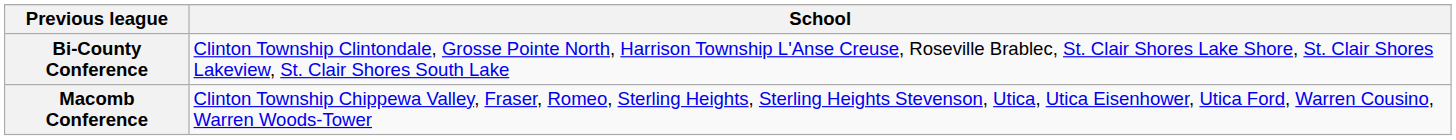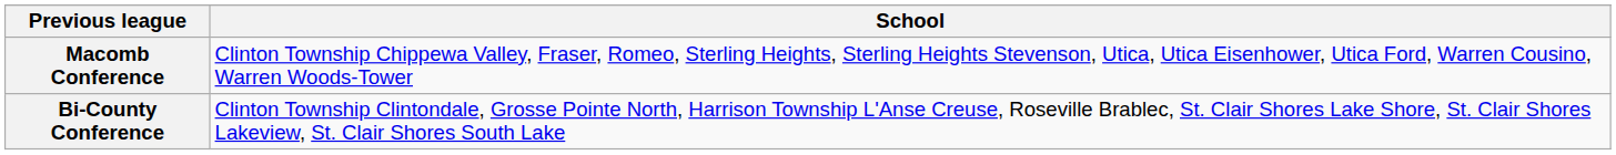rows swapped: Macomb Conference <-> Bi-County Conference
